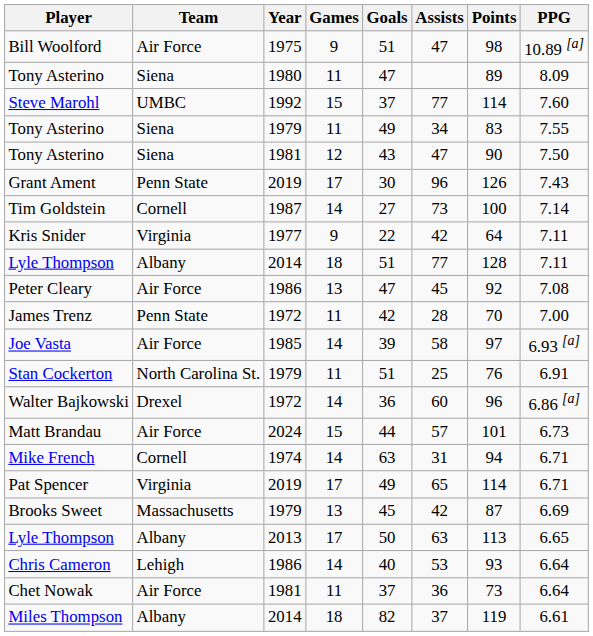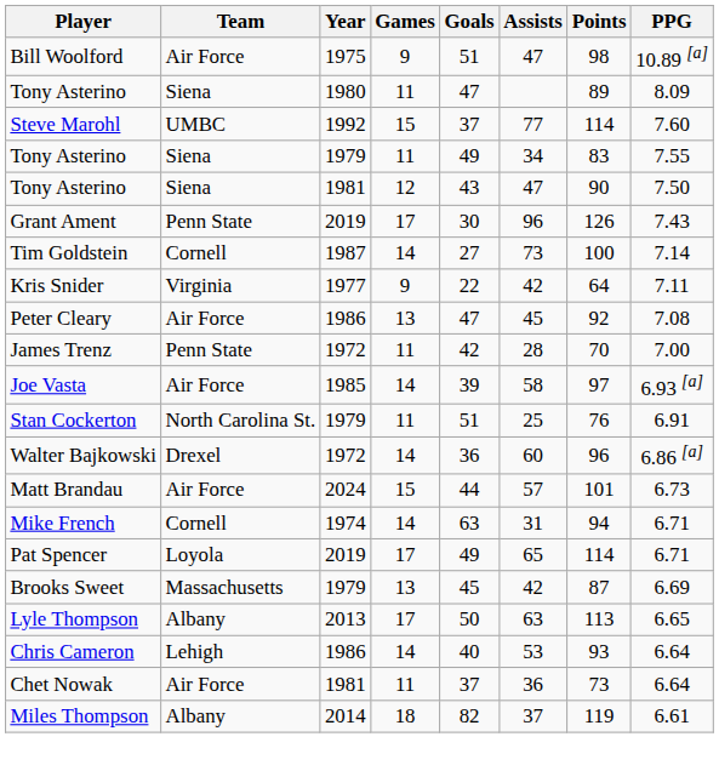- row: Lyle Thompson | Albany | 2014 | 18 | 51 | 77 | 128 | 7.11
Pat Spencer | Team: Virginia -> Loyola
